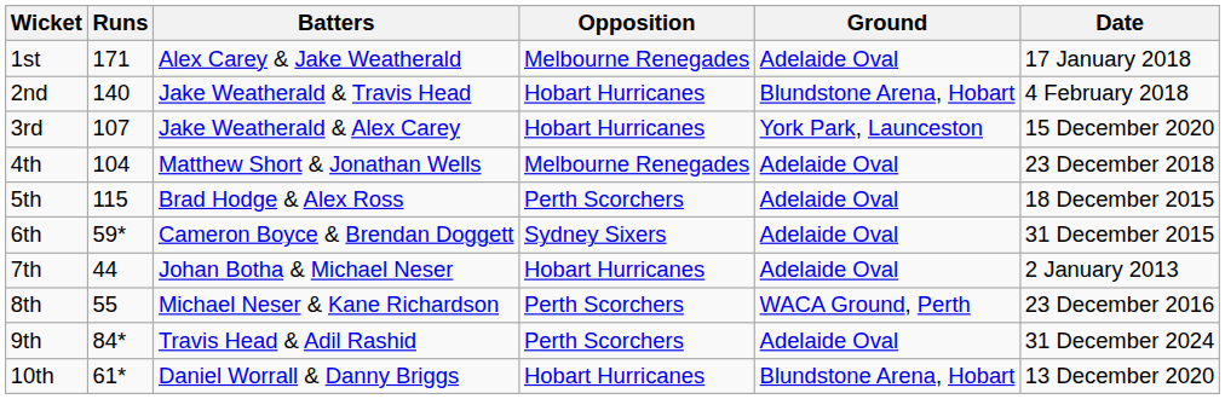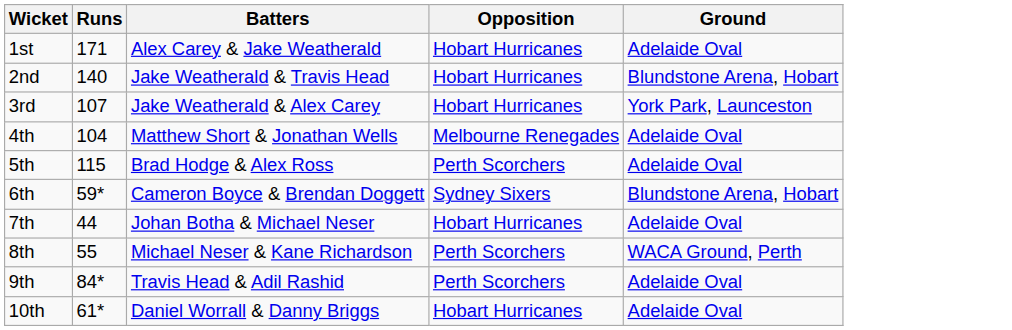- column: Date | 17 January 2018 | 4 February 2018 | 15 December 2020 | 23 December 2018 | 18 December 2015 | 31 December 2015 | 2 January 2013 | 23 December 2016 | 31 December 2024 | 13 December 2020
1st | Opposition: Melbourne Renegades -> Hobart Hurricanes
6th | Ground: Adelaide Oval -> Blundstone Arena, Hobart
10th | Ground: Blundstone Arena, Hobart -> Adelaide Oval
